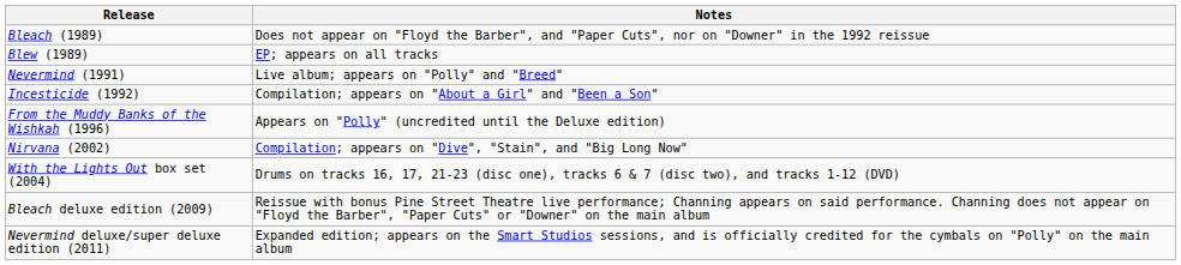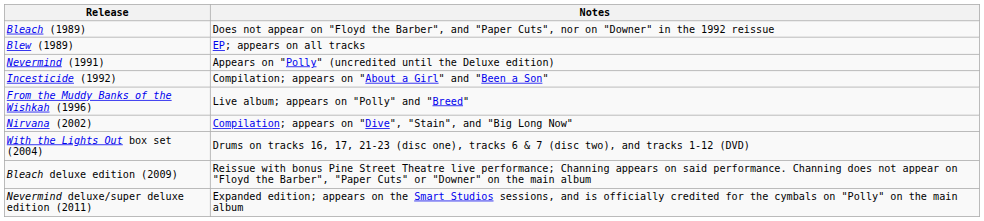Nevermind (1991) | Notes: Live album; appears on "Polly" and "Breed" -> Appears on "Polly" (uncredited until the Deluxe edition)
From the Muddy Banks of the Wishkah (1996) | Notes: Appears on "Polly" (uncredited until the Deluxe edition) -> Live album; appears on "Polly" and "Breed"
